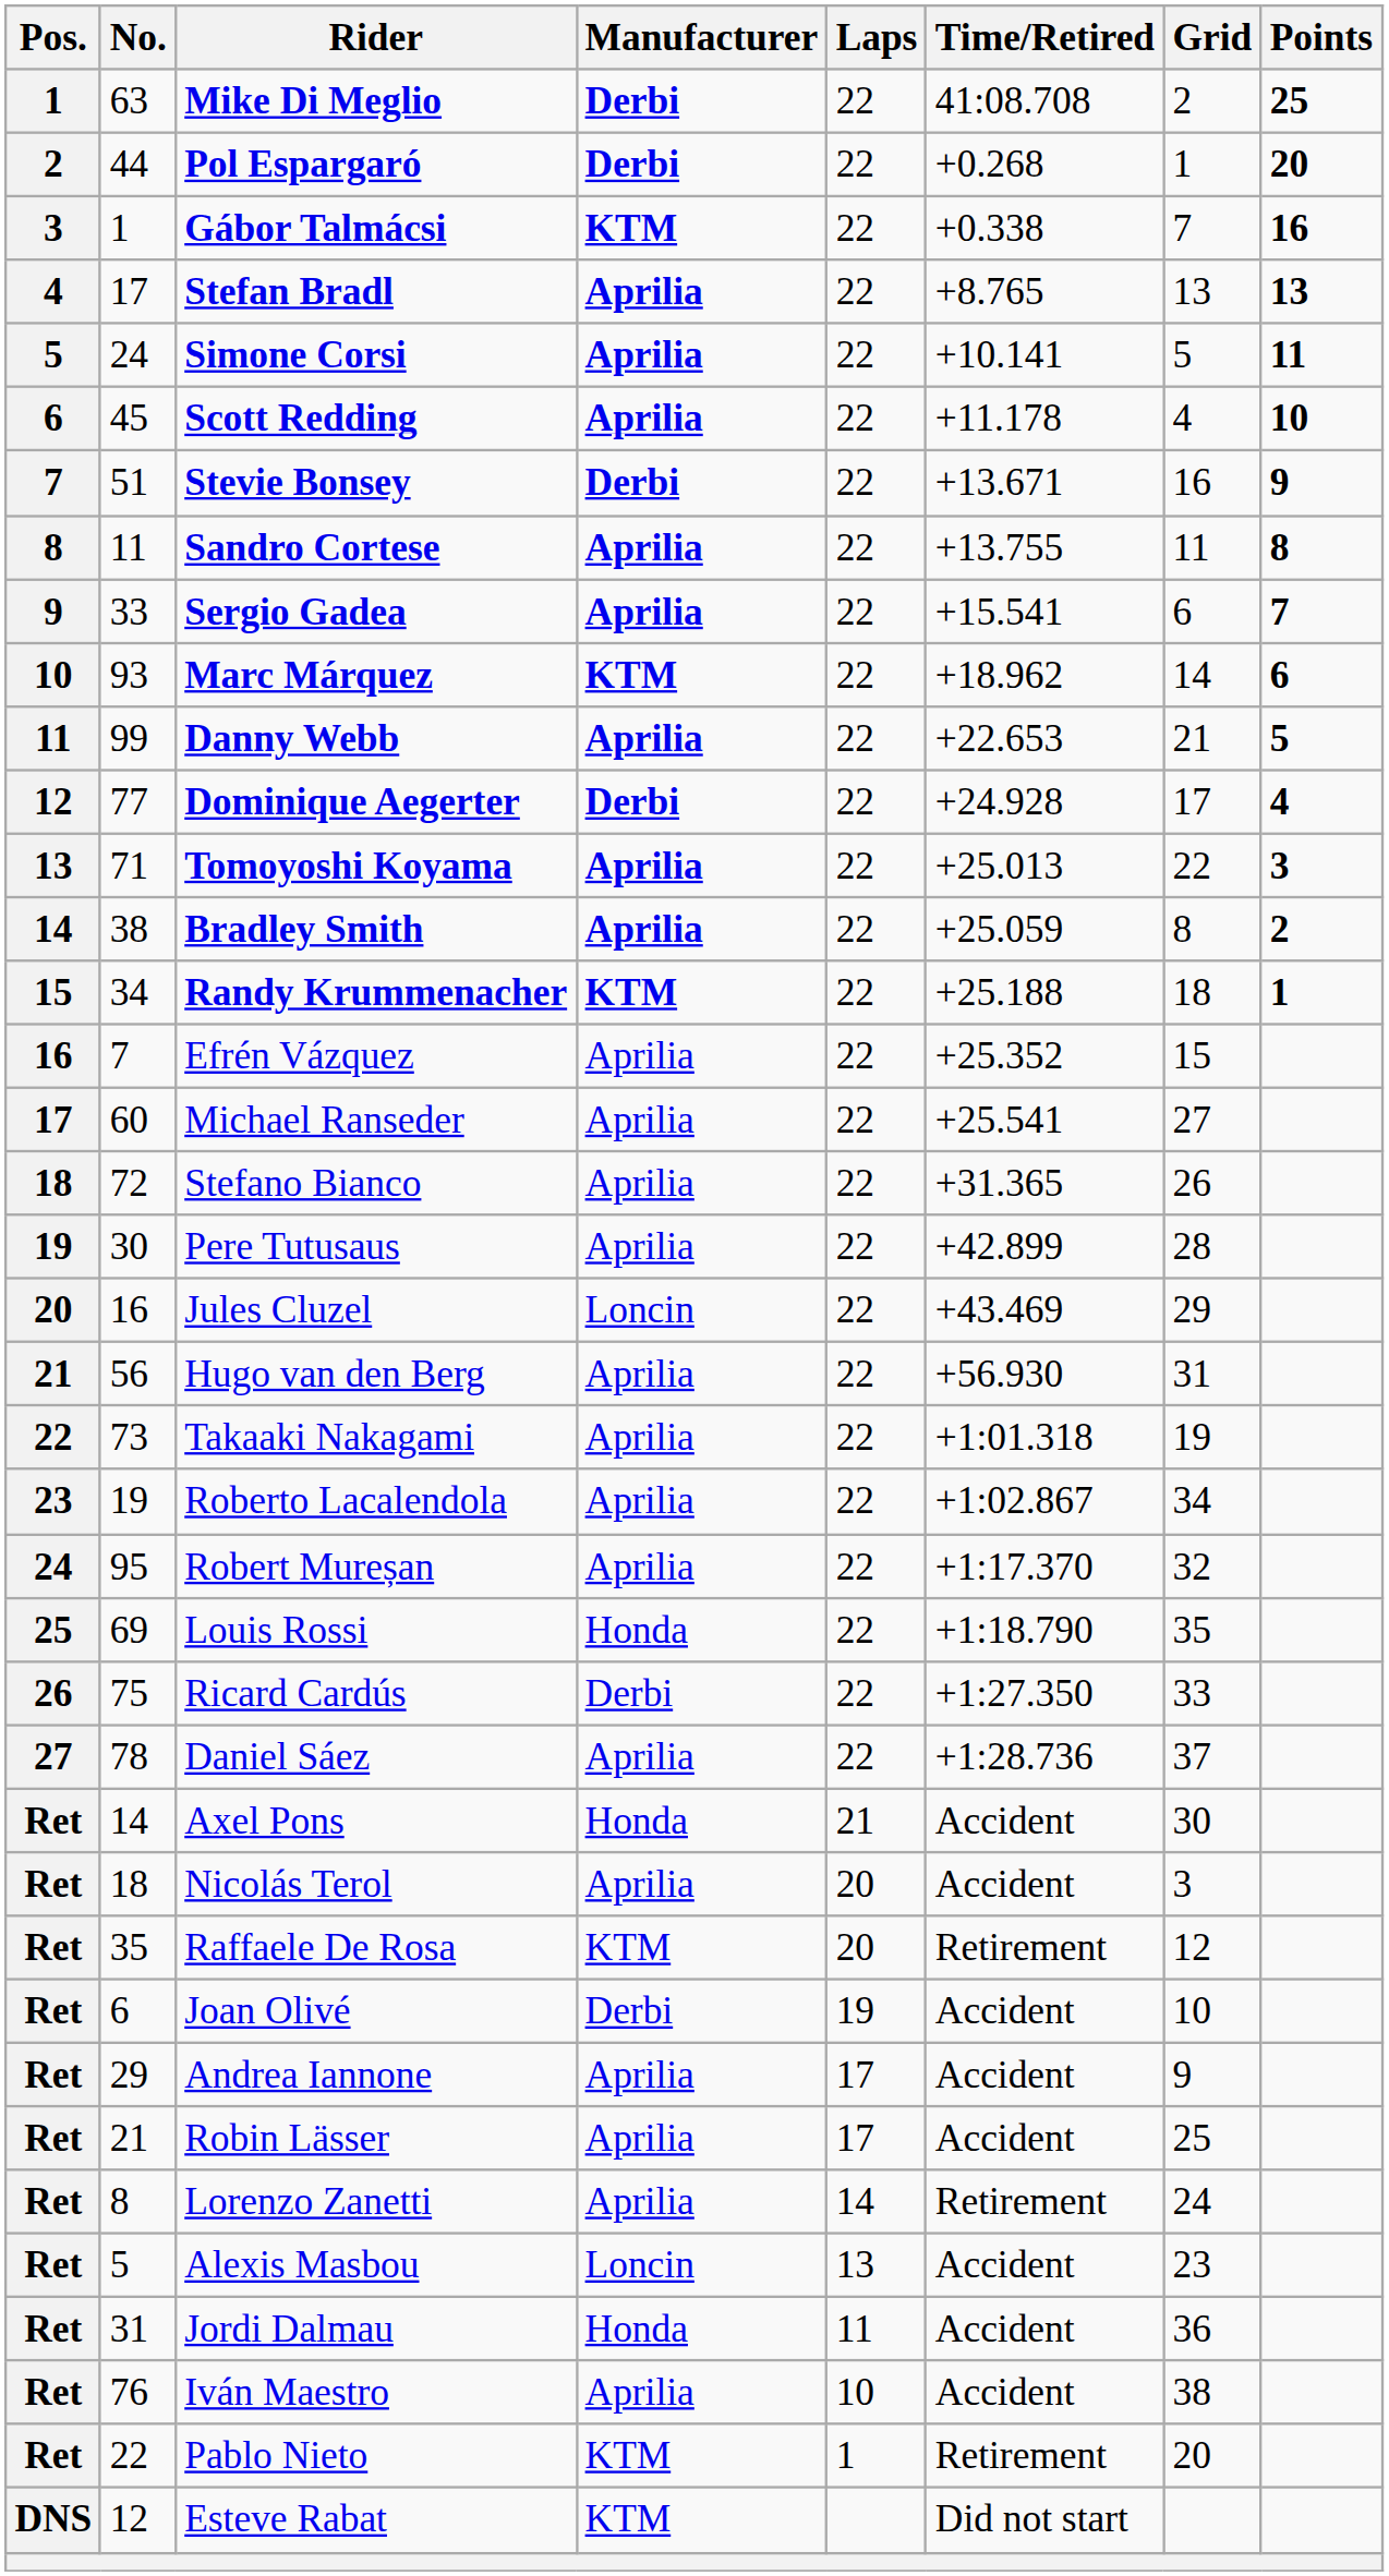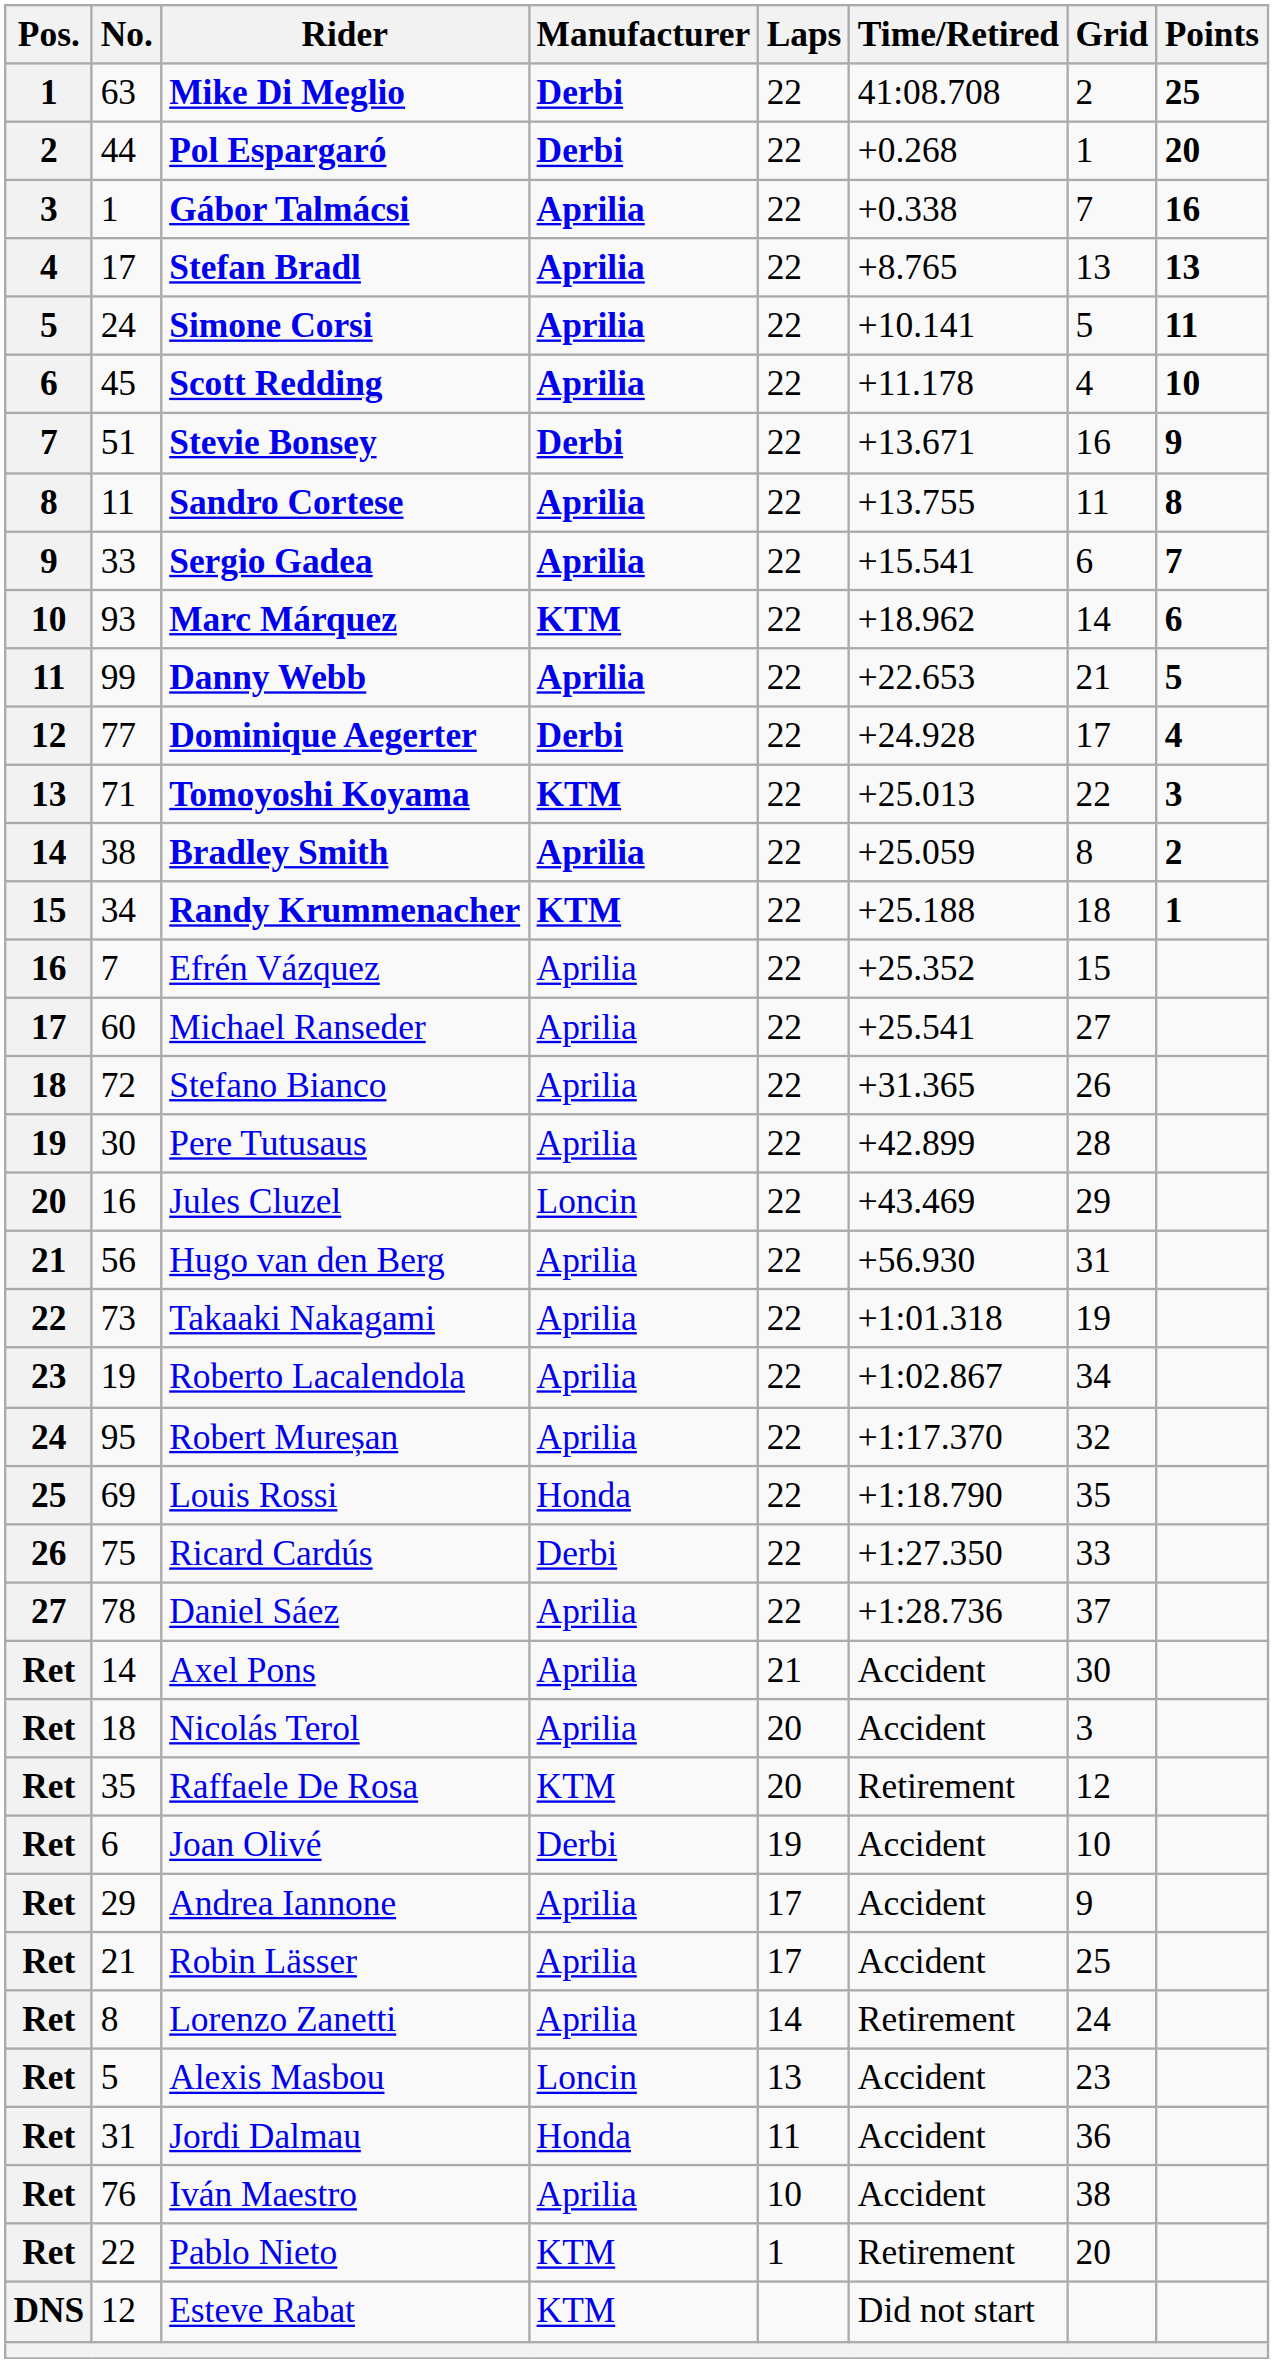Gábor Talmácsi | Manufacturer: KTM -> Aprilia
Tomoyoshi Koyama | Manufacturer: Aprilia -> KTM
Axel Pons | Manufacturer: Honda -> Aprilia
